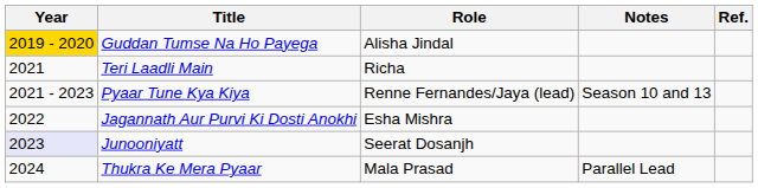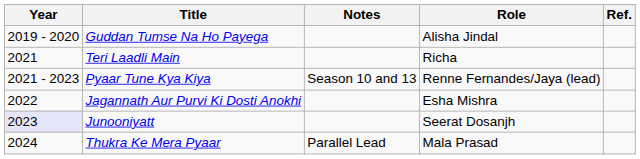columns swapped: Role <-> Notes
Guddan Tumse Na Ho Payega | Year: gold background -> no background
